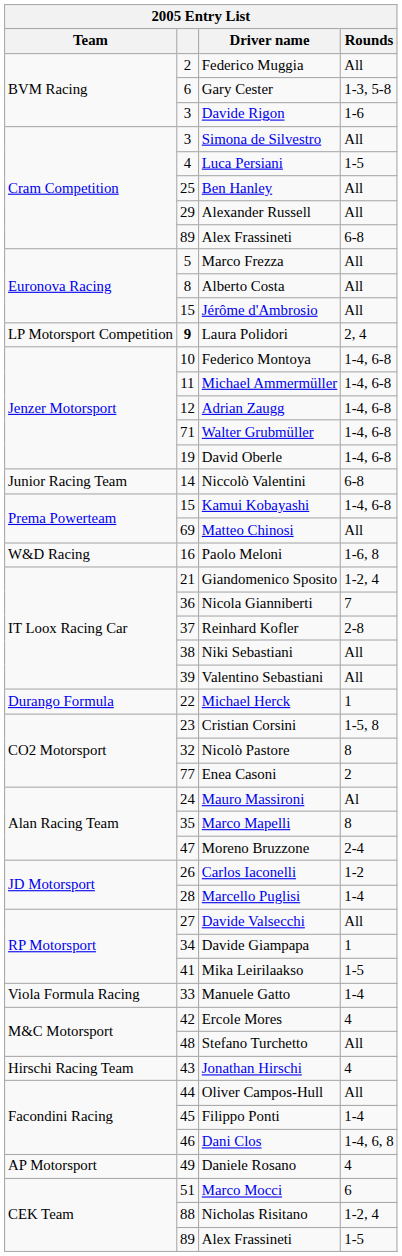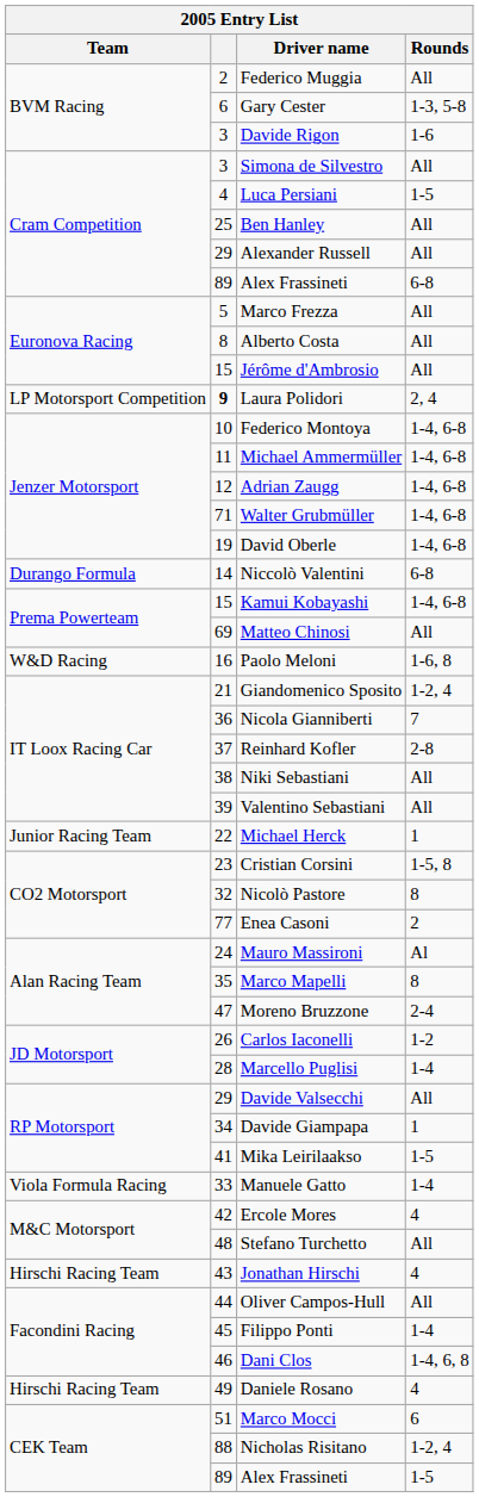Niccolò Valentini | Team: Junior Racing Team -> Durango Formula
Michael Herck | Team: Durango Formula -> Junior Racing Team
Davide Valsecchi | column 2: 27 -> 29
Daniele Rosano | Team: AP Motorsport -> Hirschi Racing Team
